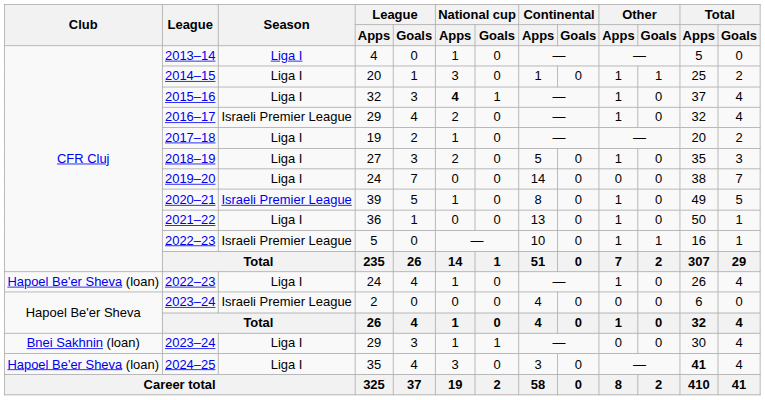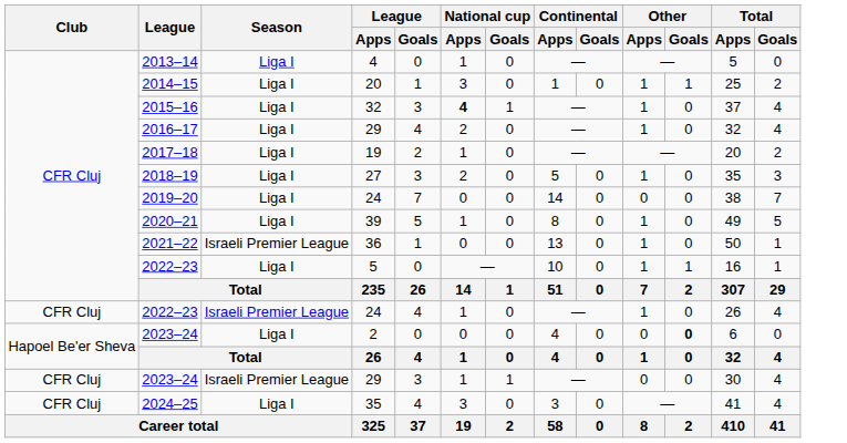2016–17 | Season: Israeli Premier League -> Liga I
2020–21 | Season: Israeli Premier League -> Liga I
2021–22 | Season: Liga I -> Israeli Premier League
2022–23 / 5 | Season: Israeli Premier League -> Liga I
2022–23 / 24 | Club: Hapoel Be'er Sheva (loan) -> CFR Cluj
2022–23 / 24 | Season: Liga I -> Israeli Premier League
2023–24 / 2 | Season: Israeli Premier League -> Liga I
2023–24 / 2 | Other / Goals: normal -> bold
2023–24 / 29 | Club: Bnei Sakhnin (loan) -> CFR Cluj
2023–24 / 29 | Season: Liga I -> Israeli Premier League
2024–25 | Club: Hapoel Be'er Sheva (loan) -> CFR Cluj
2024–25 | Total / Apps: bold -> normal
